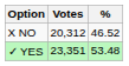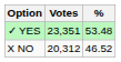rows swapped: ✓ YES <-> X NO
